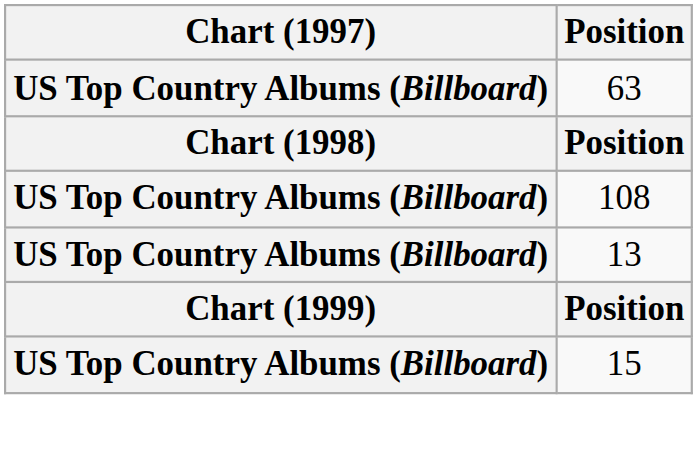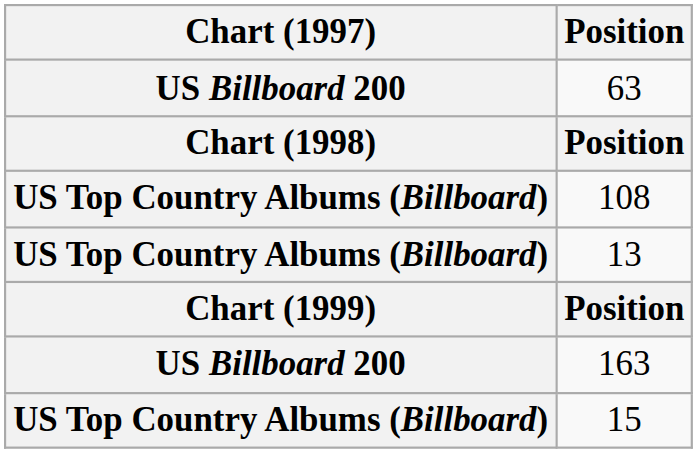63 | Chart (1997): US Top Country Albums (Billboard) -> US Billboard 200
+ row: US Billboard 200 | 163
